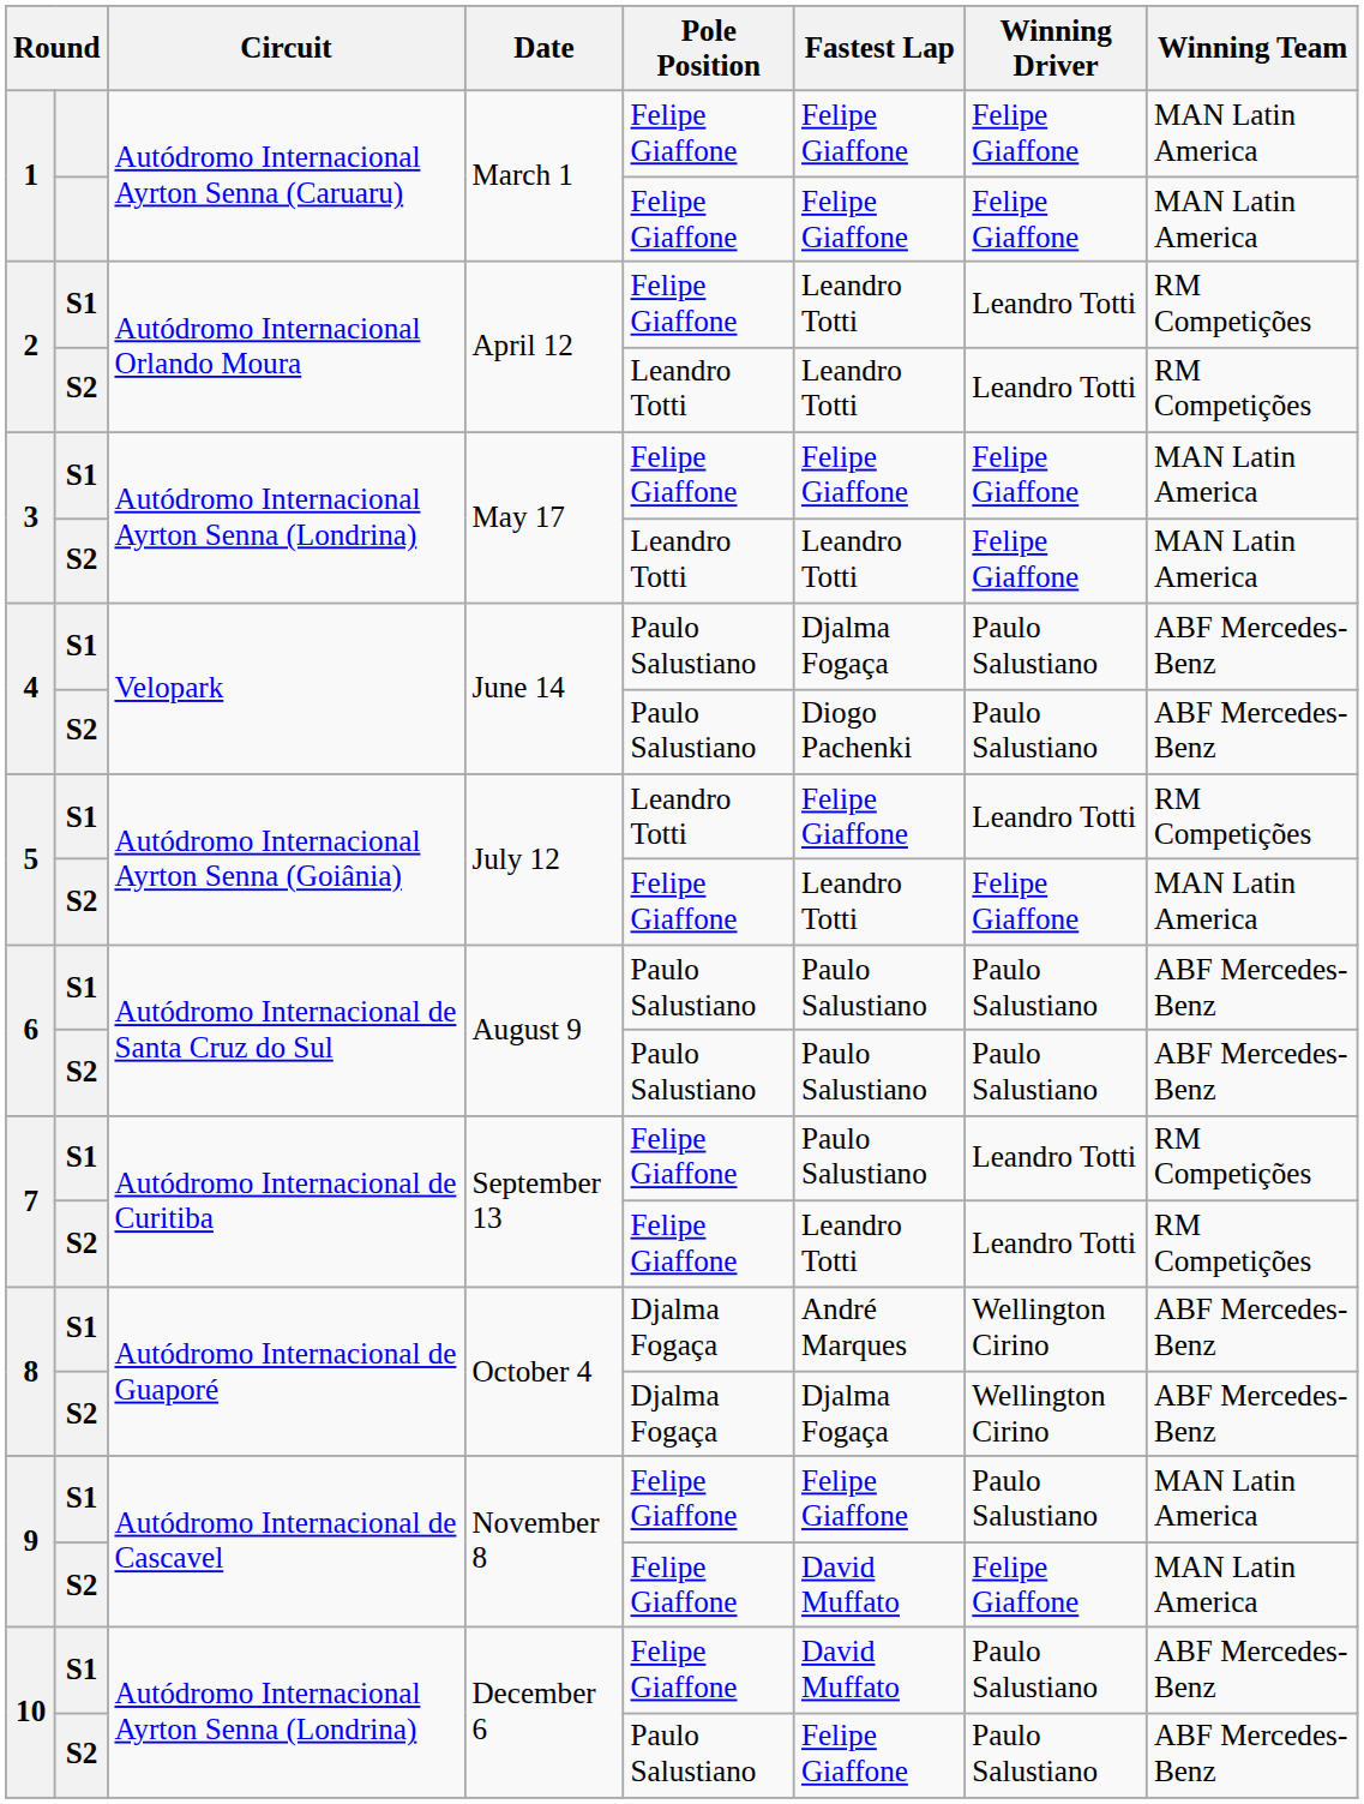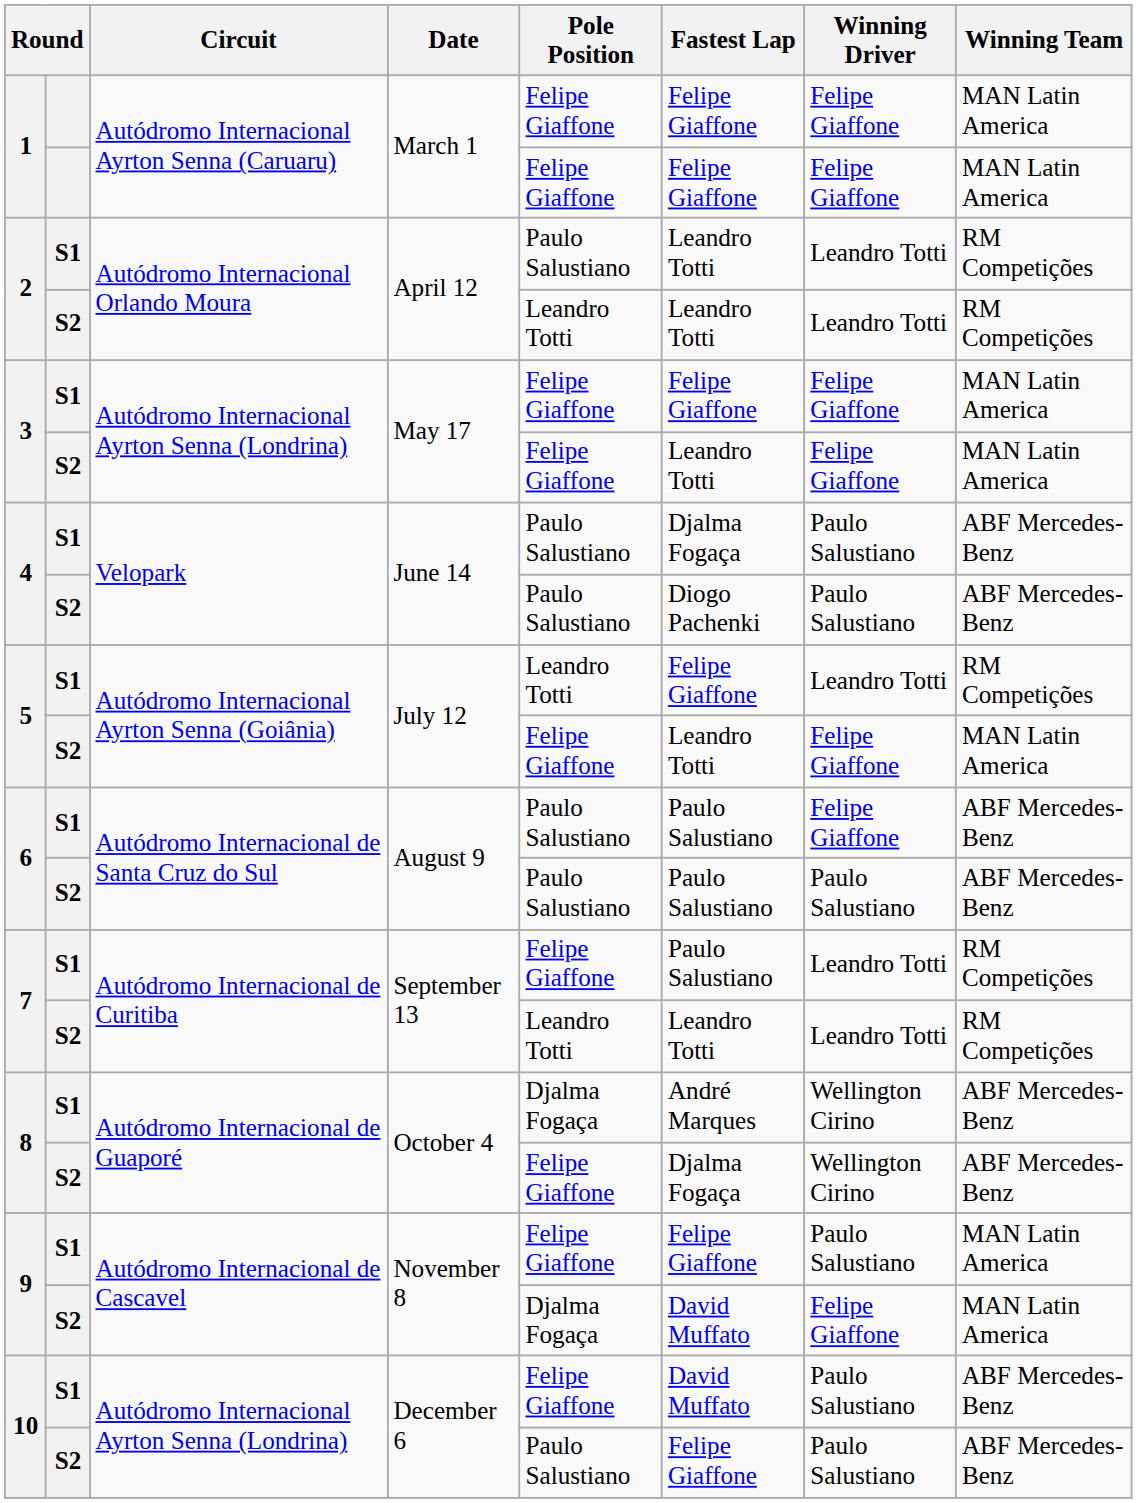2 / S1 | Pole Position: Felipe Giaffone -> Paulo Salustiano
3 / S2 | Pole Position: Leandro Totti -> Felipe Giaffone
6 / S1 | Winning Driver: Paulo Salustiano -> Felipe Giaffone
7 / S2 | Pole Position: Felipe Giaffone -> Leandro Totti
8 / S2 | Pole Position: Djalma Fogaça -> Felipe Giaffone
9 / S2 | Pole Position: Felipe Giaffone -> Djalma Fogaça
